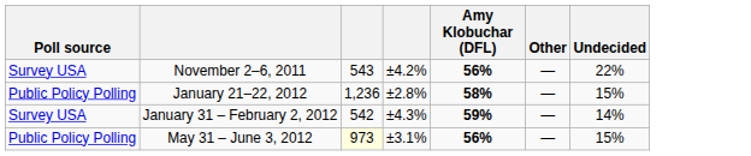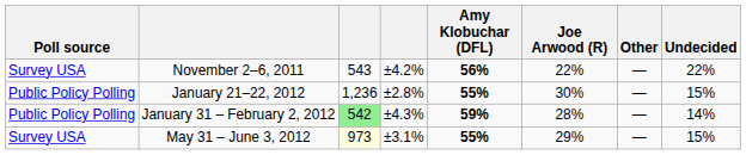+ column: Joe Arwood (R) | 22% | 30% | 28% | 29%
January 21–22, 2012 | Amy Klobuchar (DFL): 58% -> 55%
January 31 – February 2, 2012 | Poll source: Survey USA -> Public Policy Polling
January 31 – February 2, 2012 | column 3: no background -> lightgreen background
May 31 – June 3, 2012 | Poll source: Public Policy Polling -> Survey USA
May 31 – June 3, 2012 | Amy Klobuchar (DFL): 56% -> 55%
